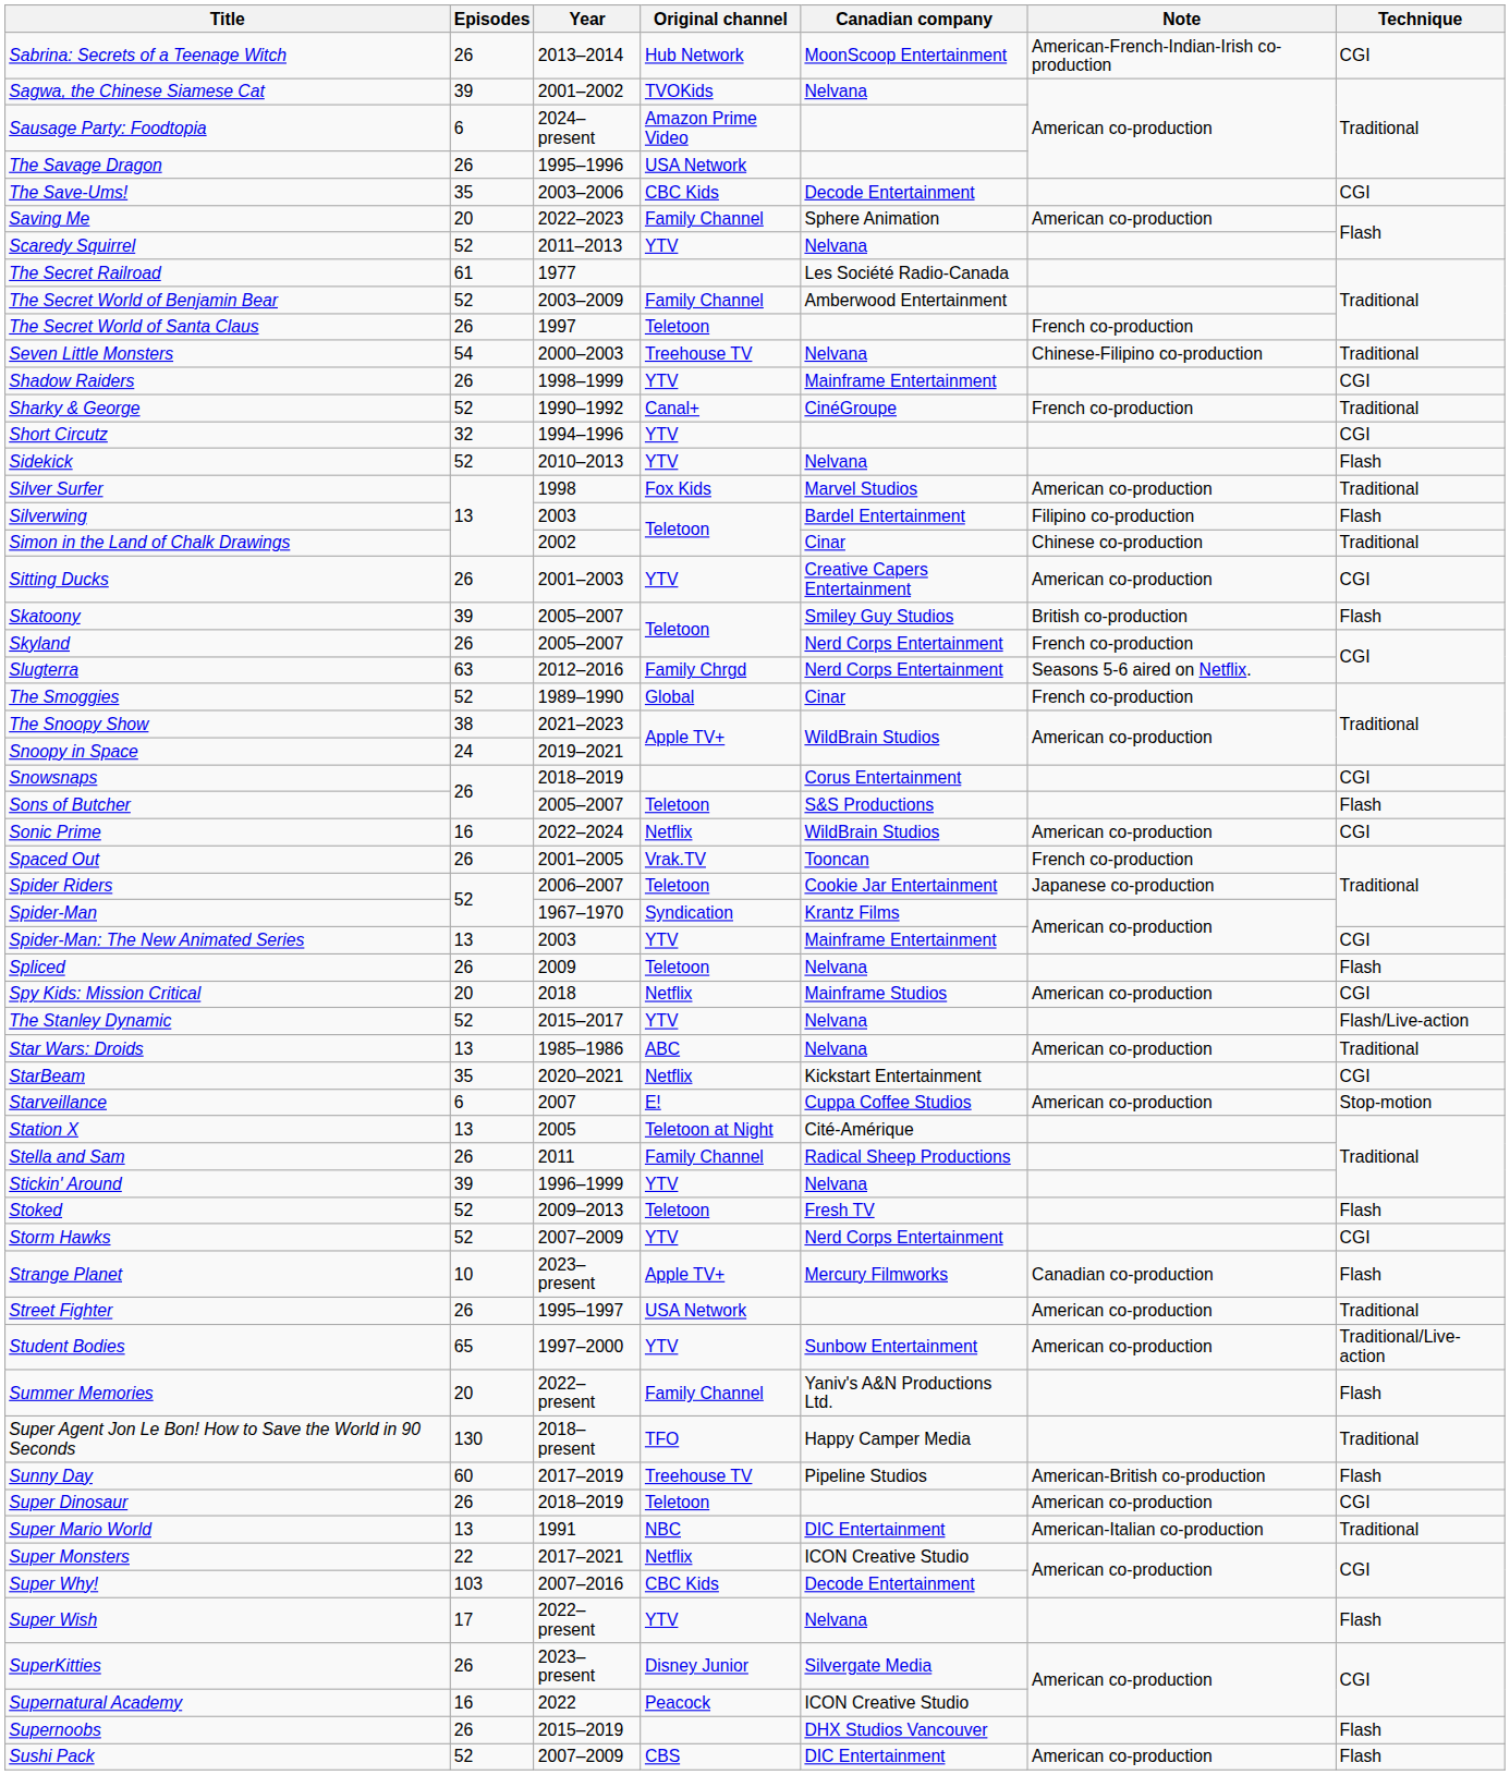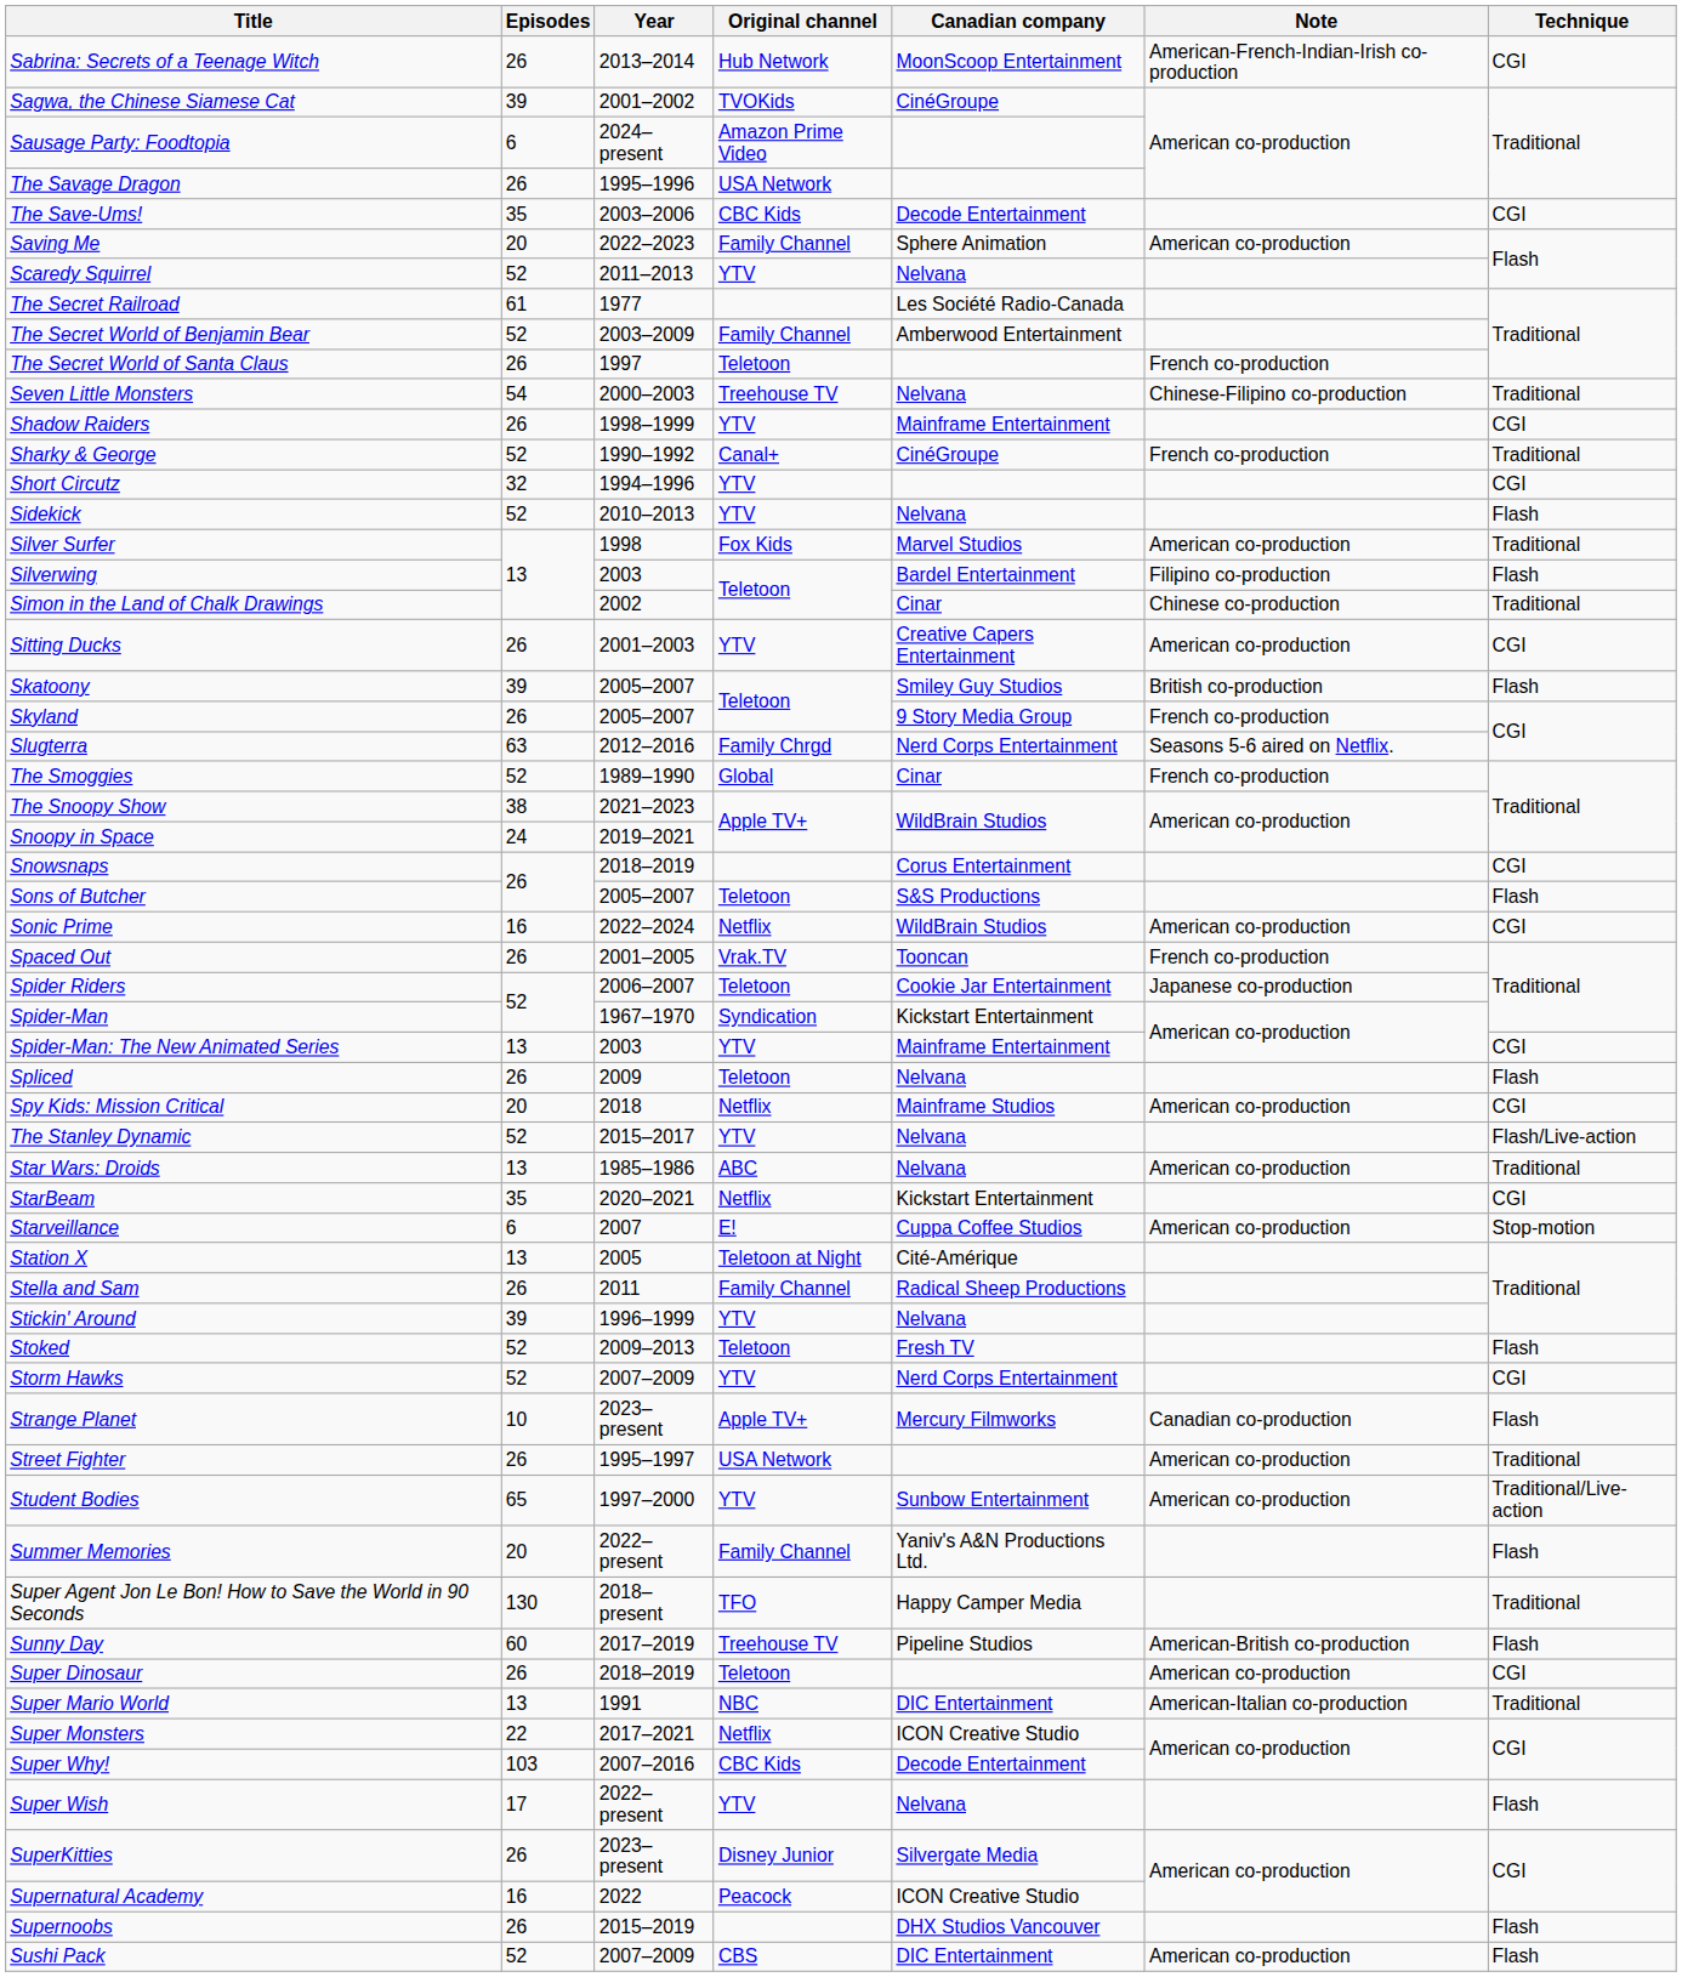Sagwa, the Chinese Siamese Cat | Canadian company: Nelvana -> CinéGroupe
Skyland | Canadian company: Nerd Corps Entertainment -> 9 Story Media Group
Spider-Man | Canadian company: Krantz Films -> Kickstart Entertainment
